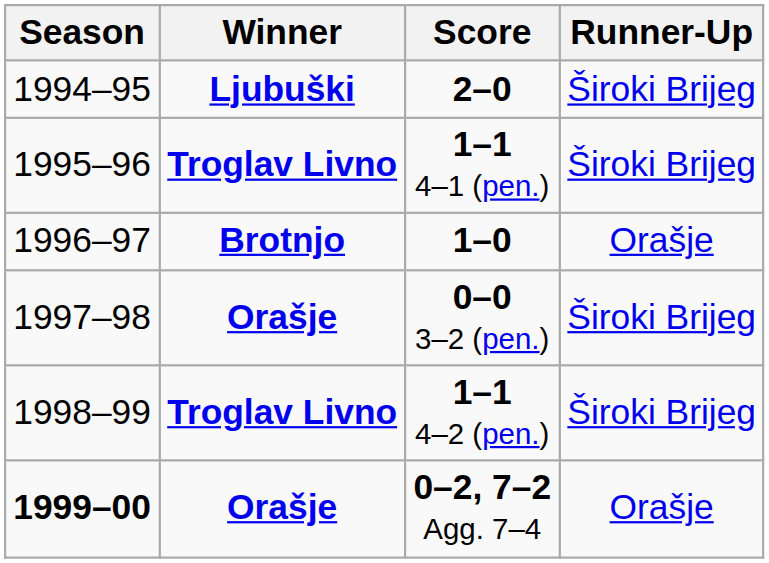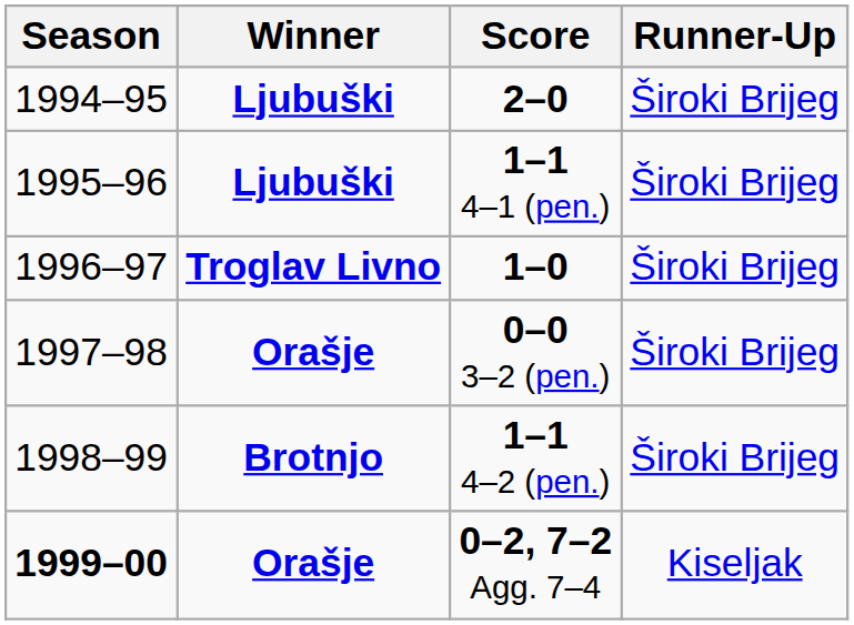1–1 4–1 (pen.) | Winner: Troglav Livno -> Ljubuški
1–0 | Winner: Brotnjo -> Troglav Livno
1–0 | Runner-Up: Orašje -> Široki Brijeg
1–1 4–2 (pen.) | Winner: Troglav Livno -> Brotnjo
0–2, 7–2 Agg. 7–4 | Runner-Up: Orašje -> Kiseljak
